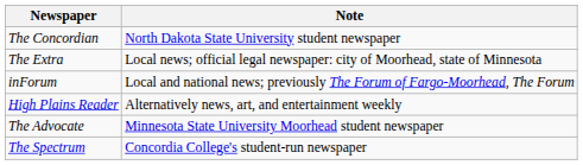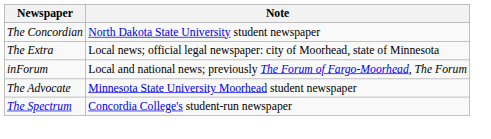- row: High Plains Reader | Alternatively news, art, and entertainment weekly
